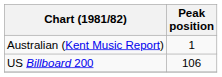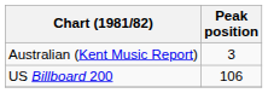Australian (Kent Music Report) | Peak position: 1 -> 3
